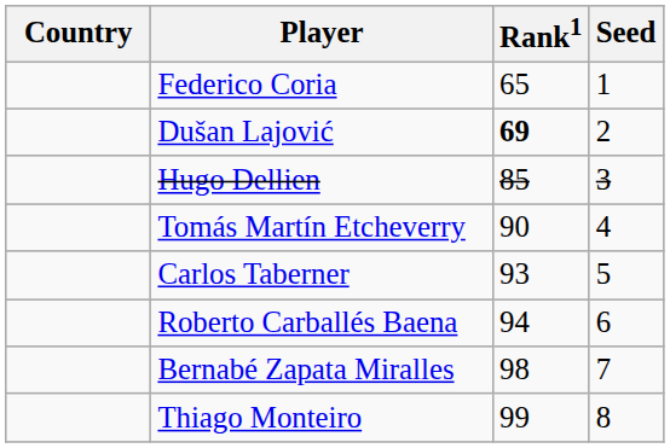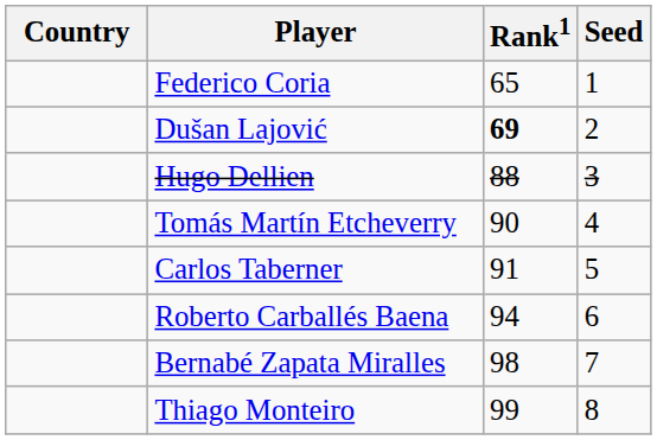Hugo Dellien | Rank1: 85 -> 88
Carlos Taberner | Rank1: 93 -> 91
